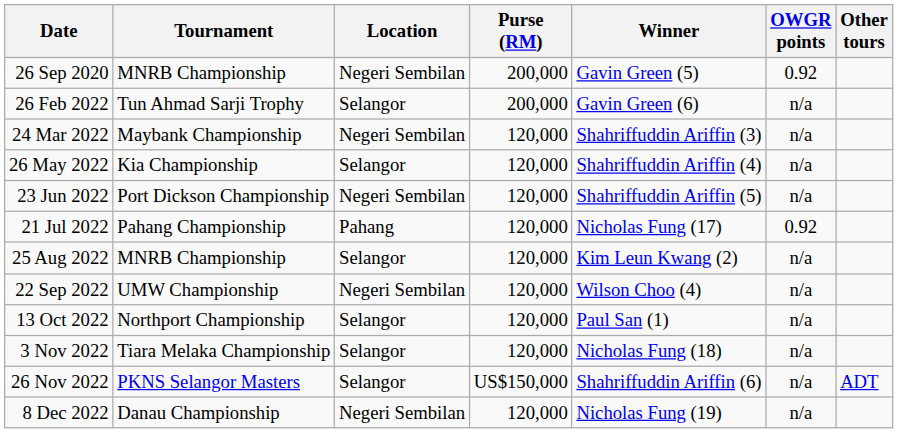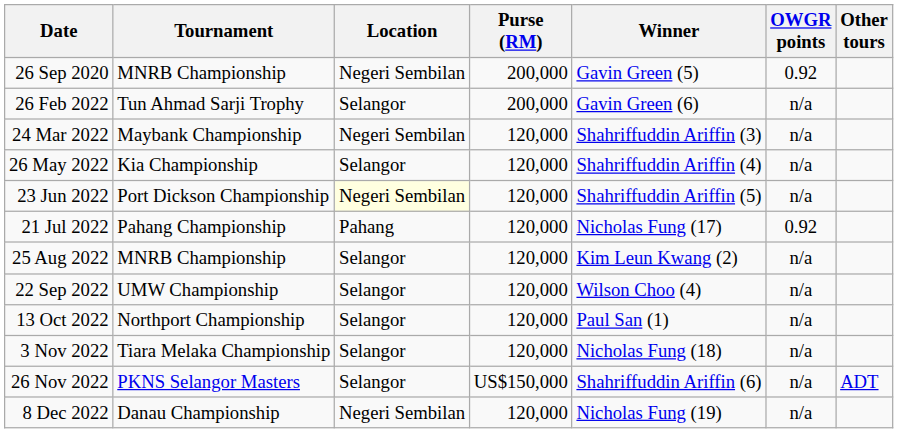23 Jun 2022 | Location: no background -> lightyellow background
22 Sep 2022 | Location: Negeri Sembilan -> Selangor
